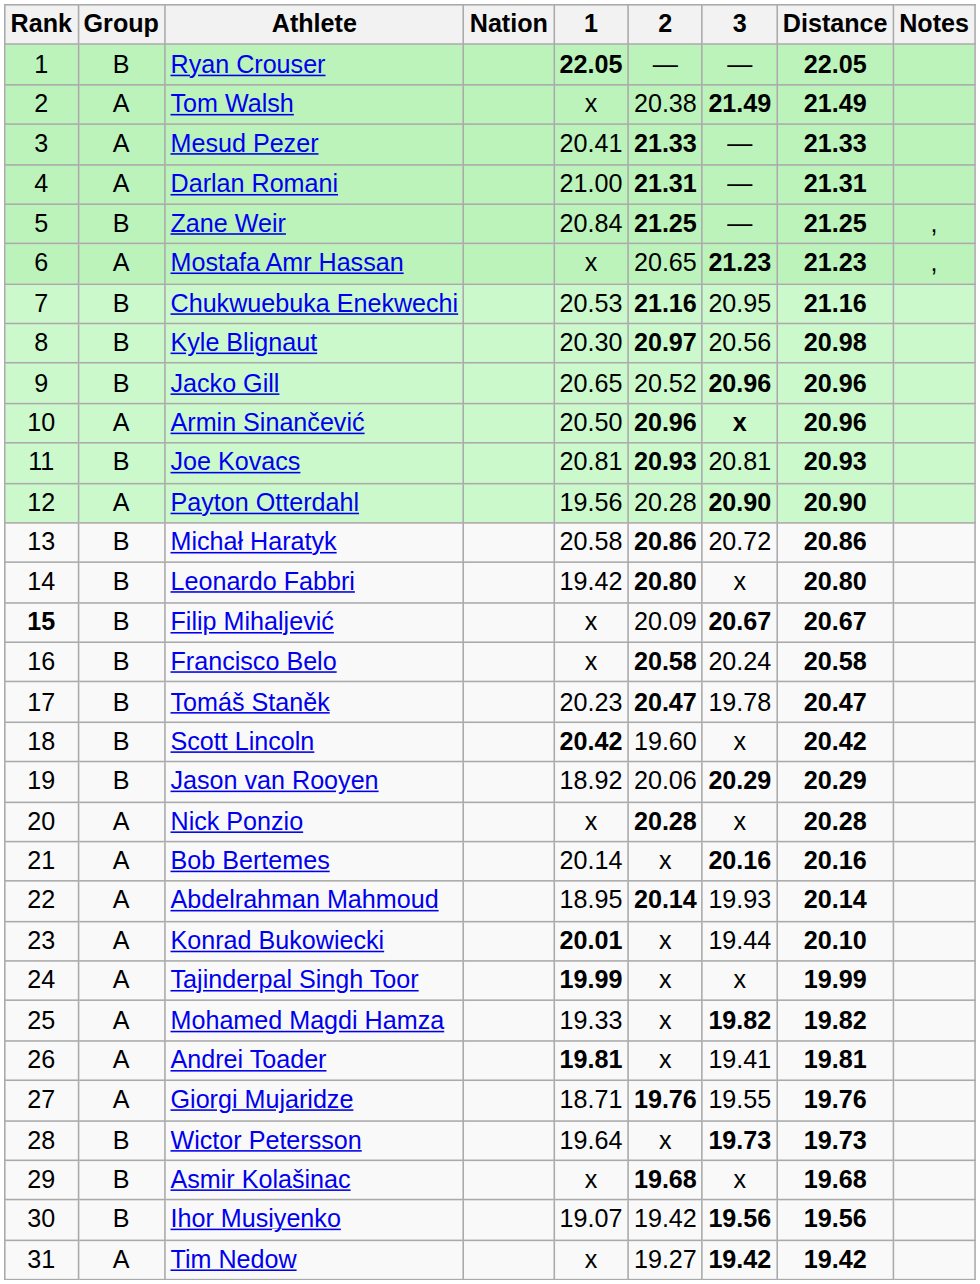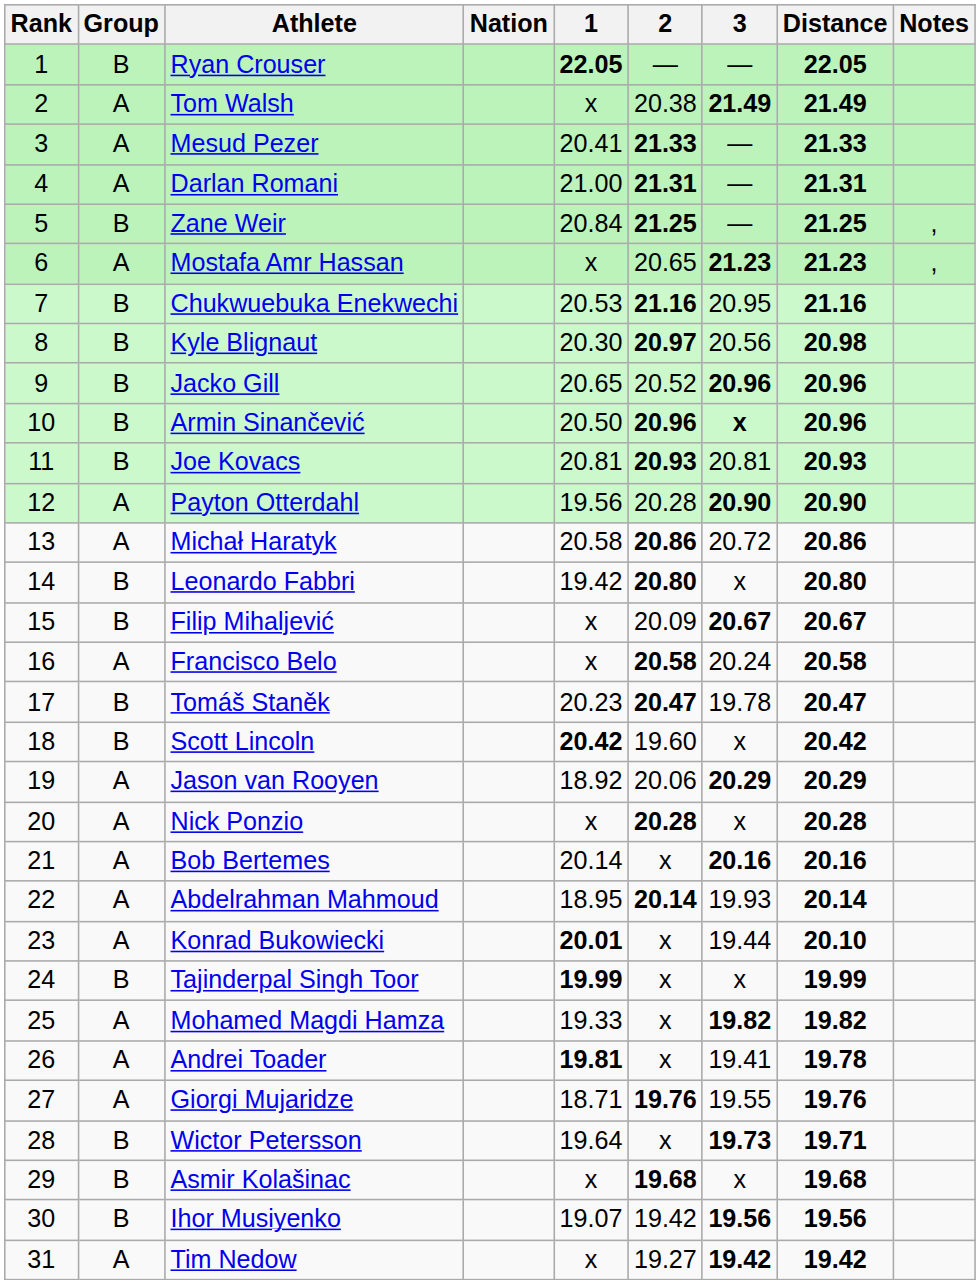Armin Sinančević | Group: A -> B
Michał Haratyk | Group: B -> A
Filip Mihaljević | Rank: bold -> normal
Francisco Belo | Group: B -> A
Jason van Rooyen | Group: B -> A
Tajinderpal Singh Toor | Group: A -> B
Andrei Toader | Distance: 19.81 -> 19.78
Wictor Petersson | Distance: 19.73 -> 19.71
